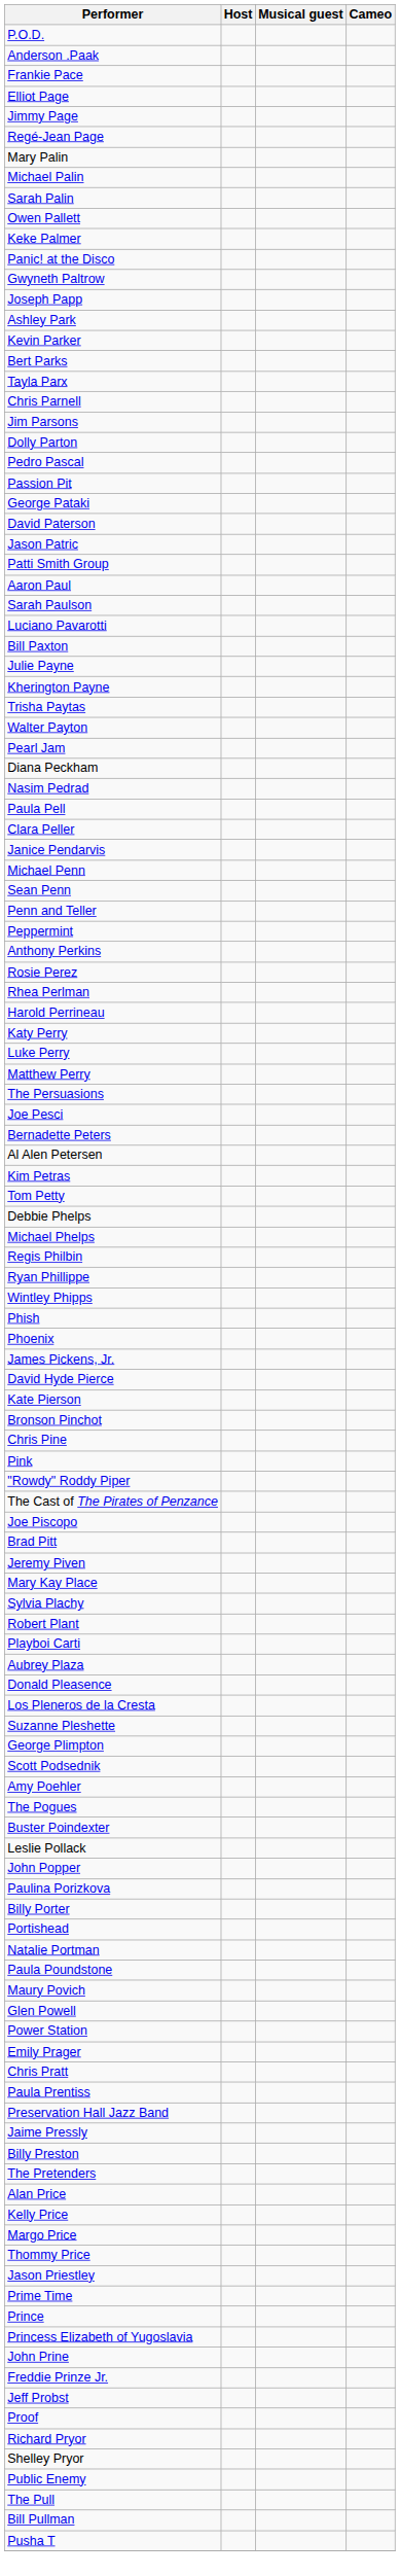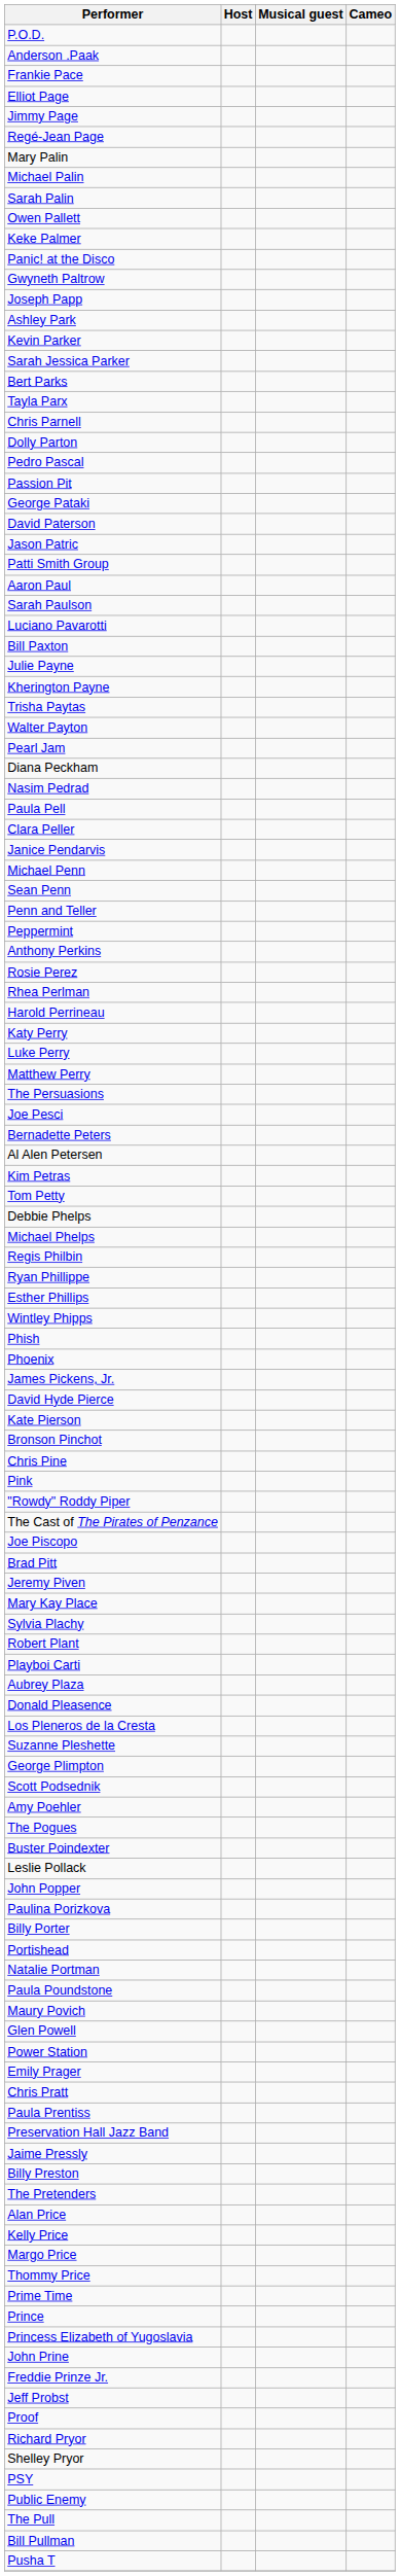+ row: Sarah Jessica Parker
- row: Jim Parsons
+ row: Esther Phillips
- row: Jason Priestley
+ row: PSY
